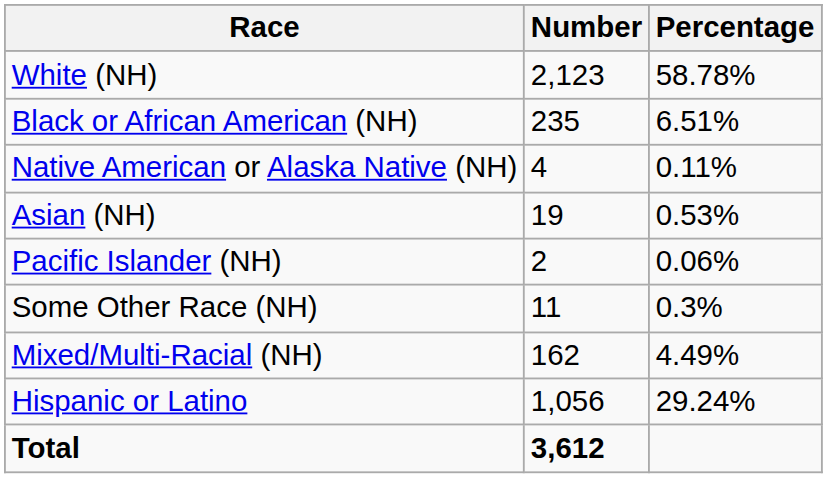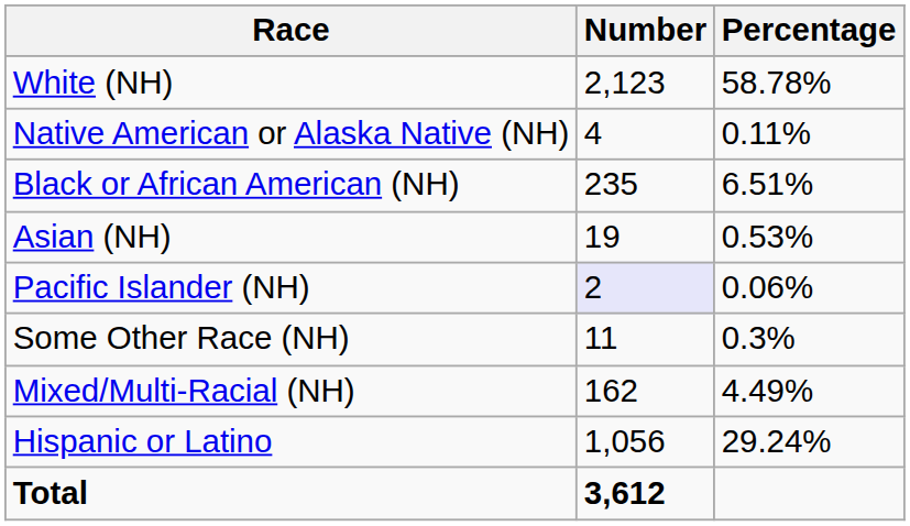rows swapped: Black or African American (NH) <-> Native American or Alaska Native (NH)
Pacific Islander (NH) | Number: no background -> lavender background
